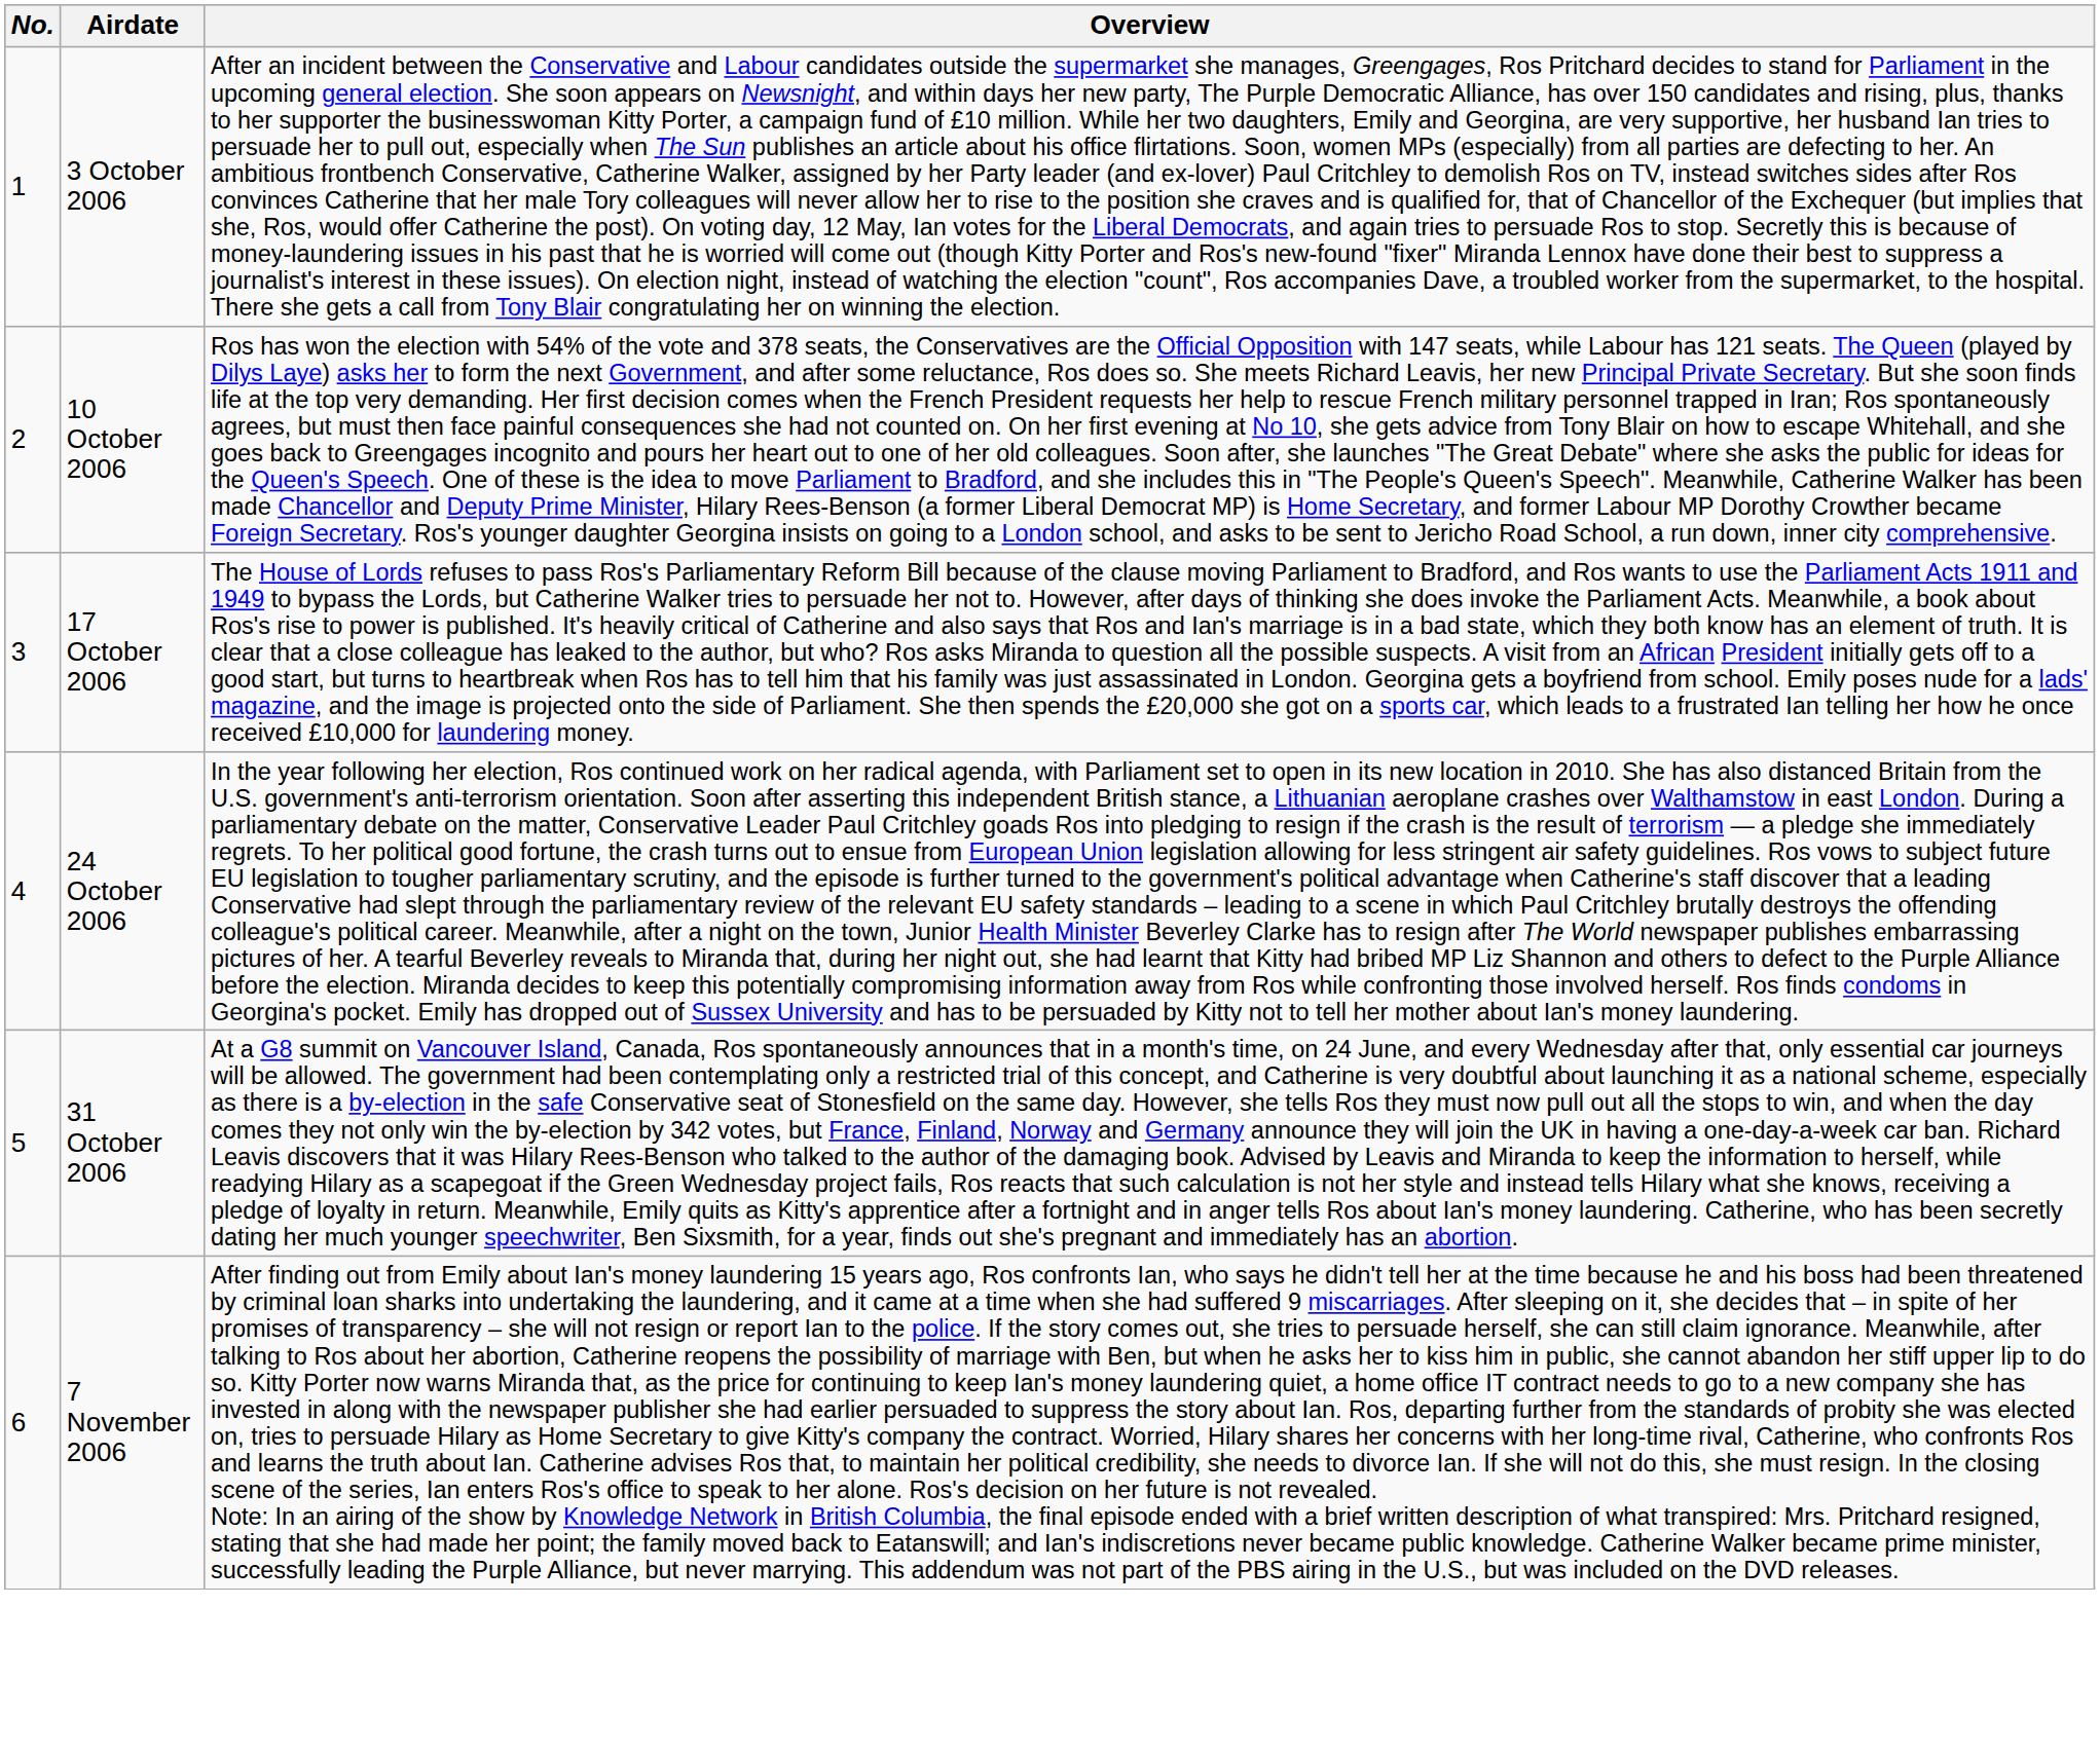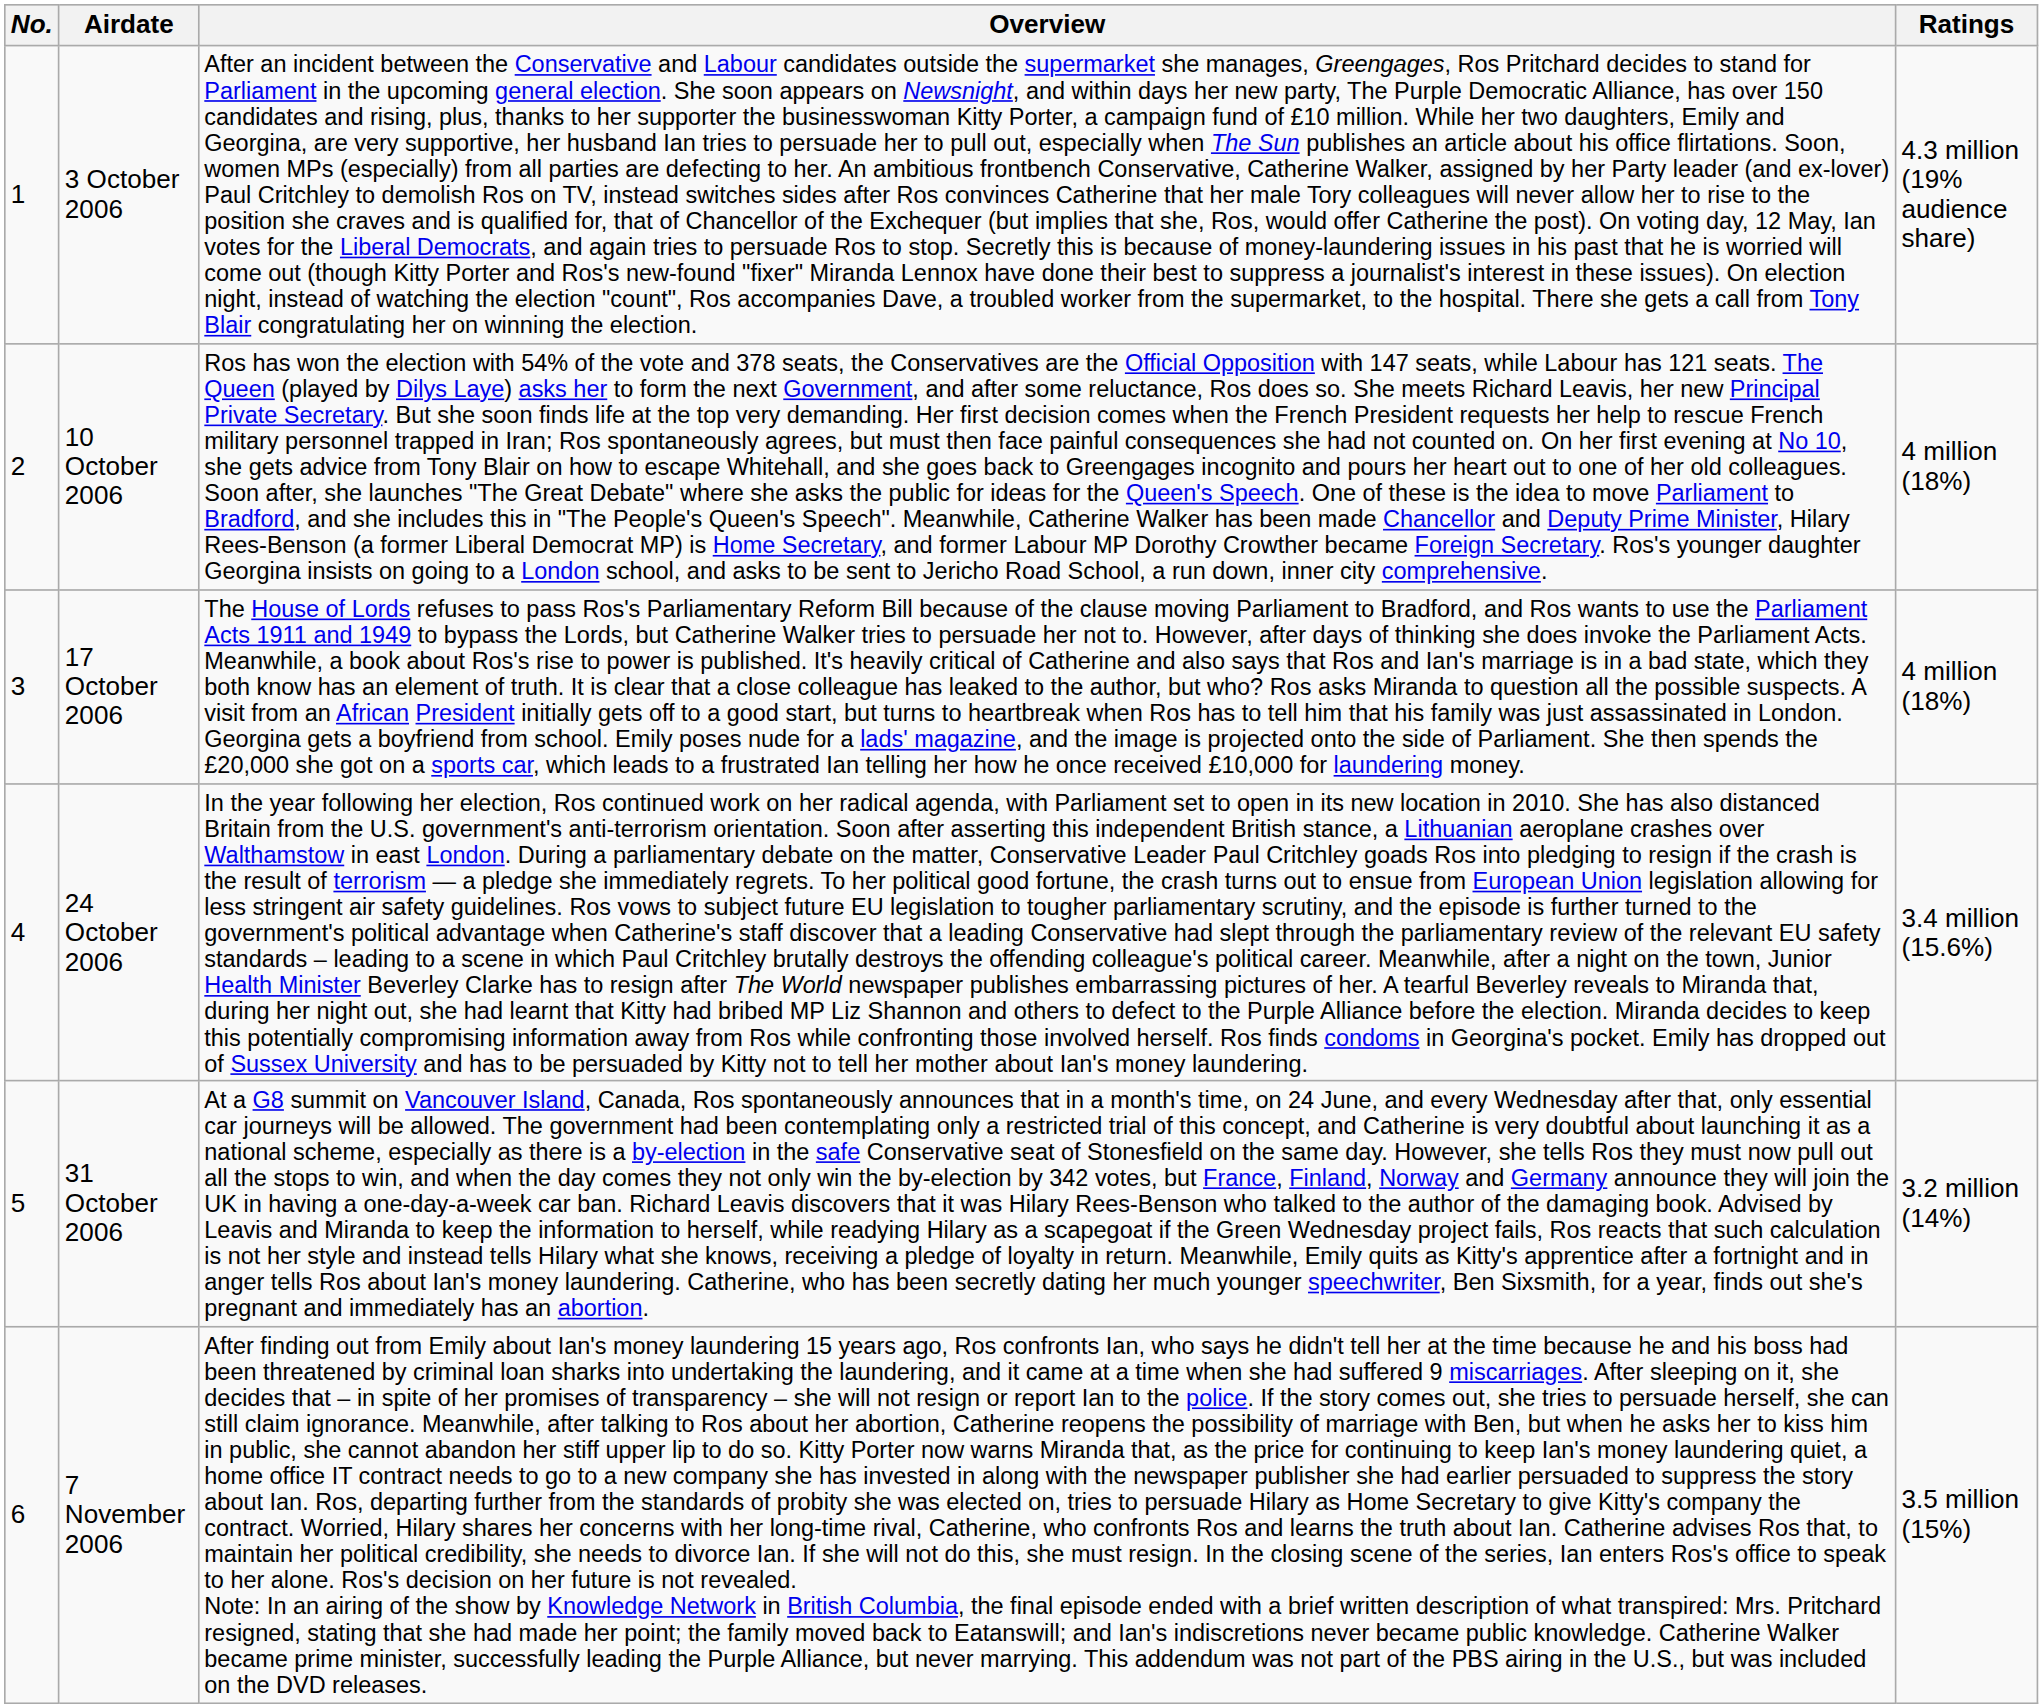+ column: Ratings | 4.3 million (19% audience share) | 4 million (18%) | 4 million (18%) | 3.4 million (15.6%) | 3.2 million (14%) | 3.5 million (15%)
